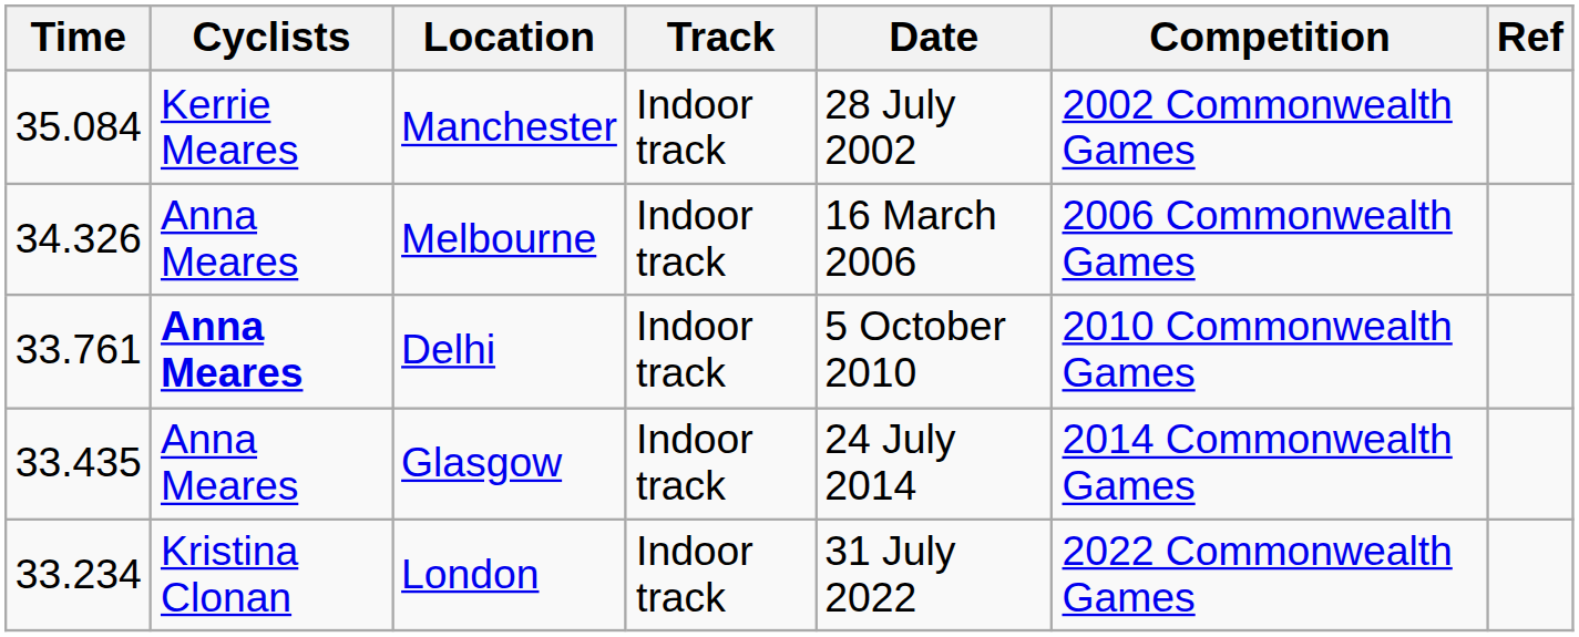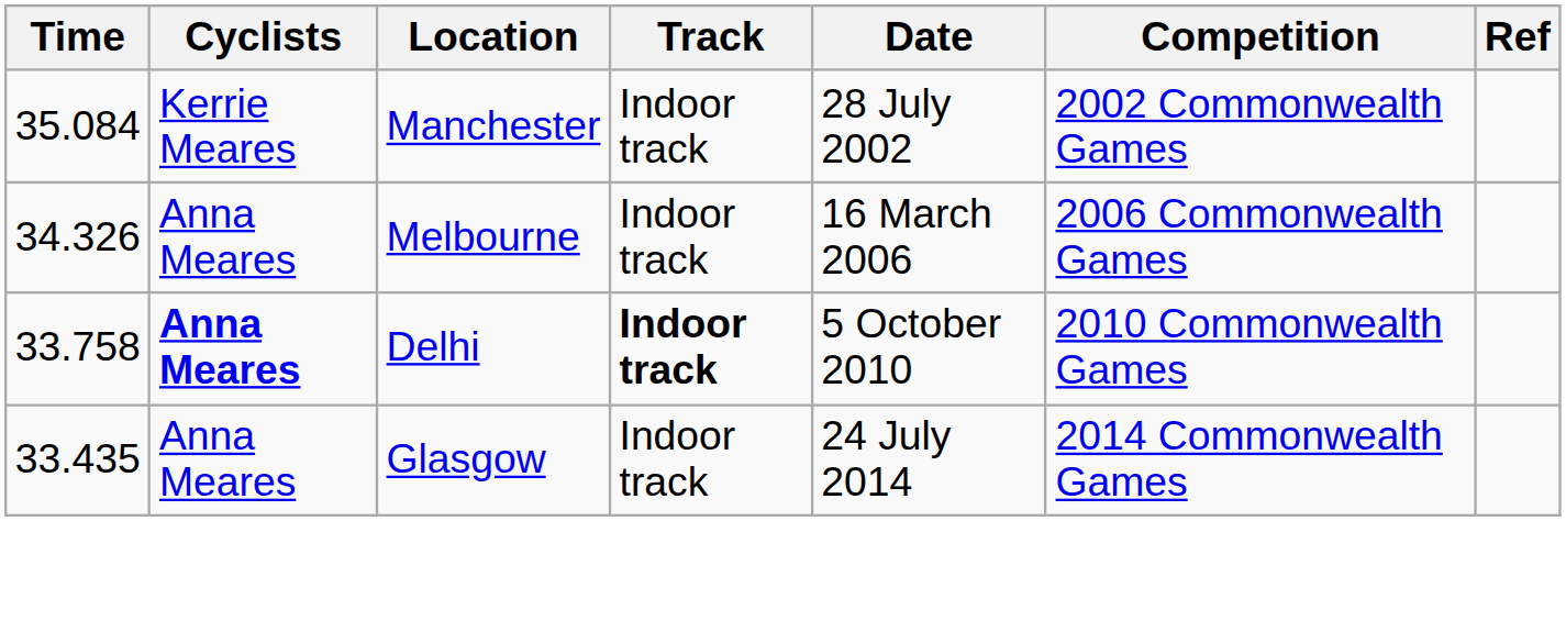Delhi | Time: 33.761 -> 33.758
Delhi | Track: normal -> bold
- row: 33.234 | Kristina Clonan | London | Indoor track | 31 July 2022 | 2022 Commonwealth Games
